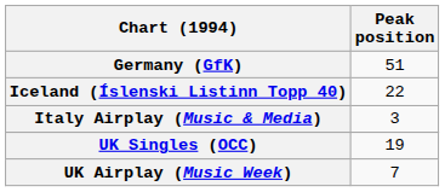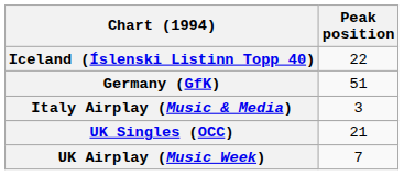rows swapped: Germany (GfK) <-> Iceland (Íslenski Listinn Topp 40)
UK Singles (OCC) | Peak position: 19 -> 21
